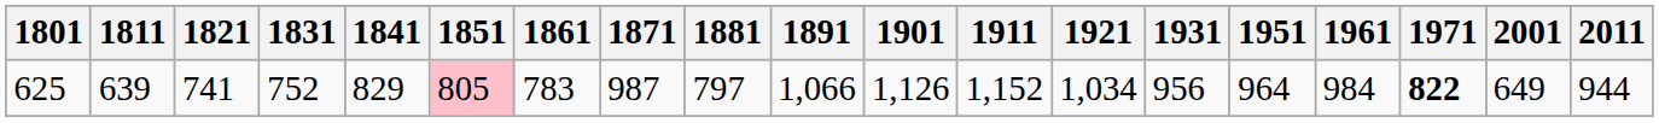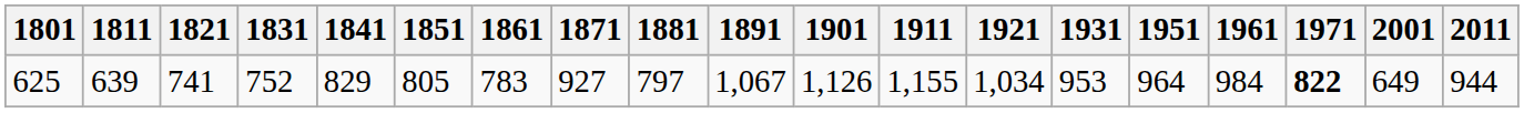625 | 1851: pink background -> no background
625 | 1871: 987 -> 927
625 | 1891: 1,066 -> 1,067
625 | 1911: 1,152 -> 1,155
625 | 1931: 956 -> 953
